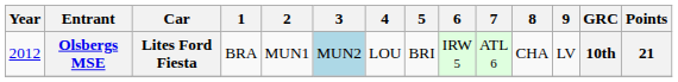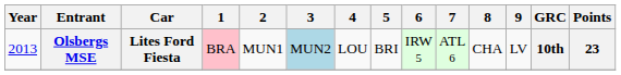Olsbergs MSE | Year: 2012 -> 2013
Olsbergs MSE | 1: no background -> pink background
Olsbergs MSE | Points: 21 -> 23
